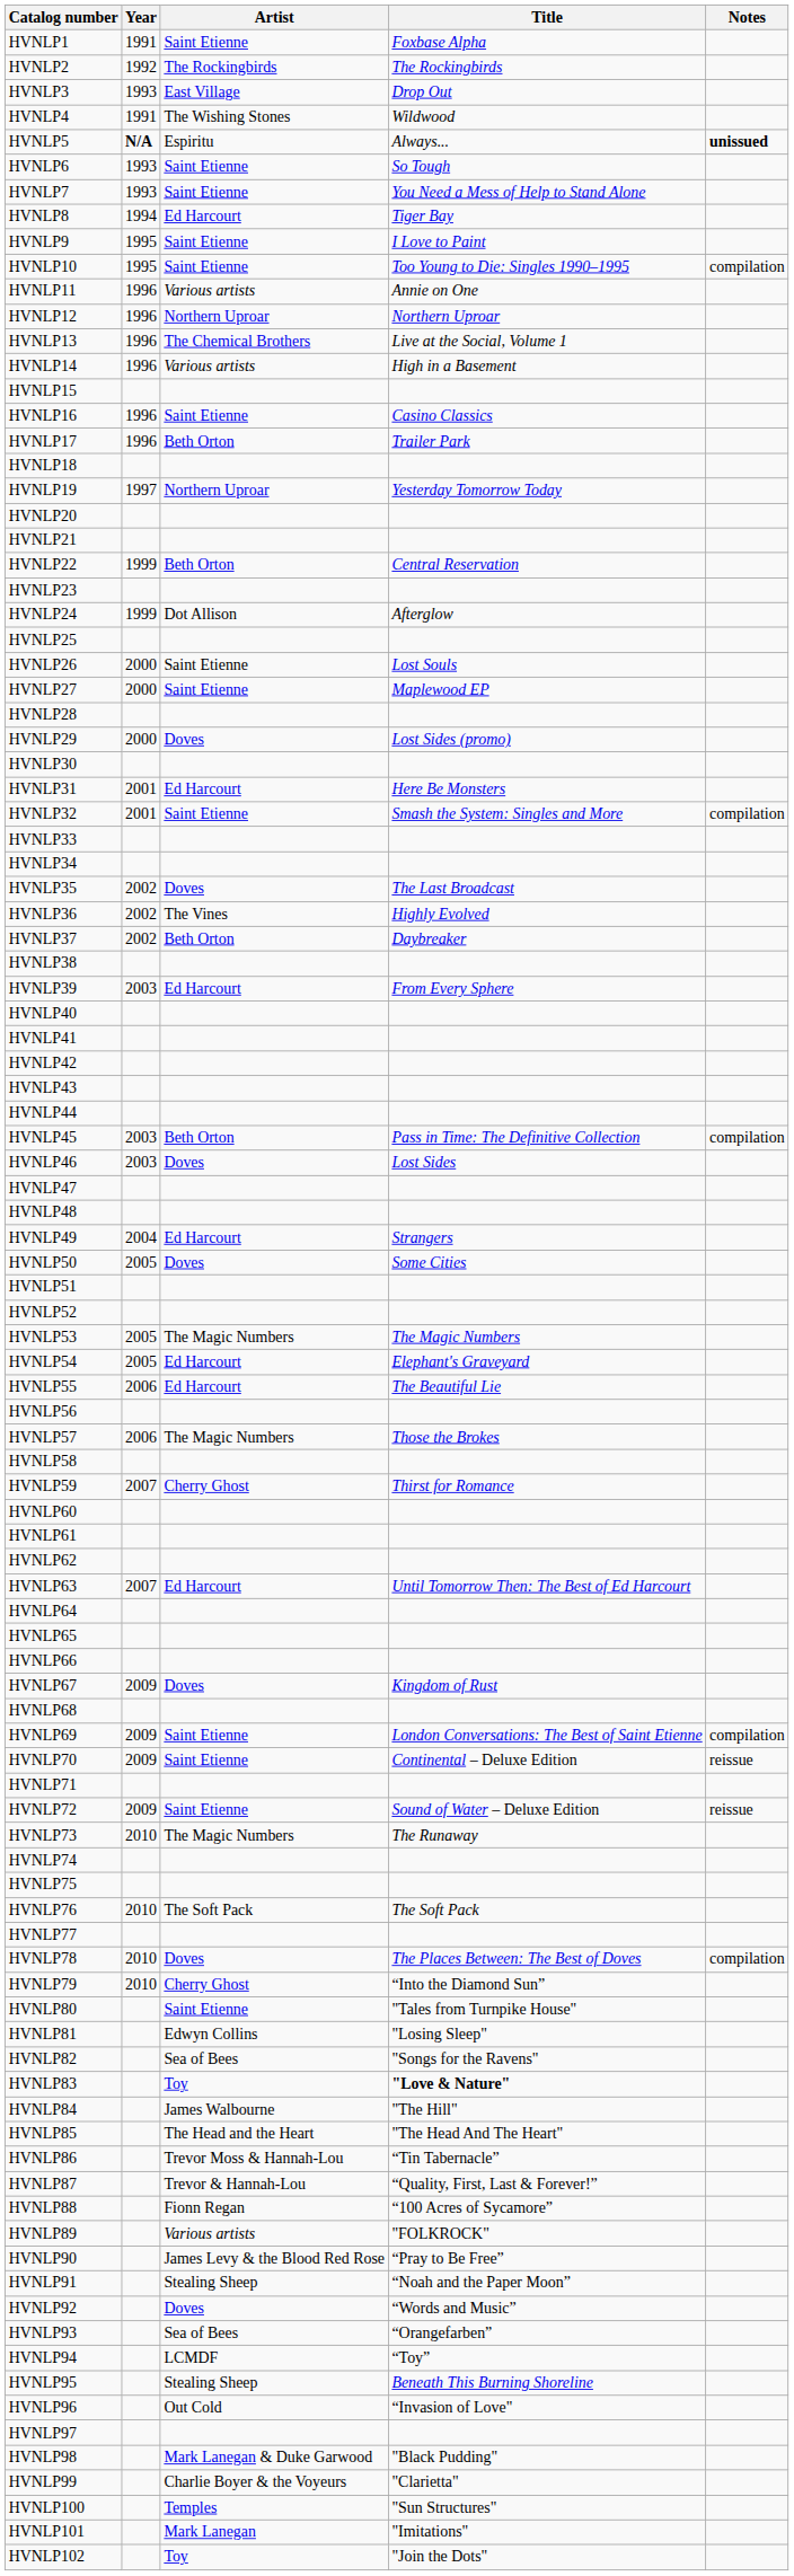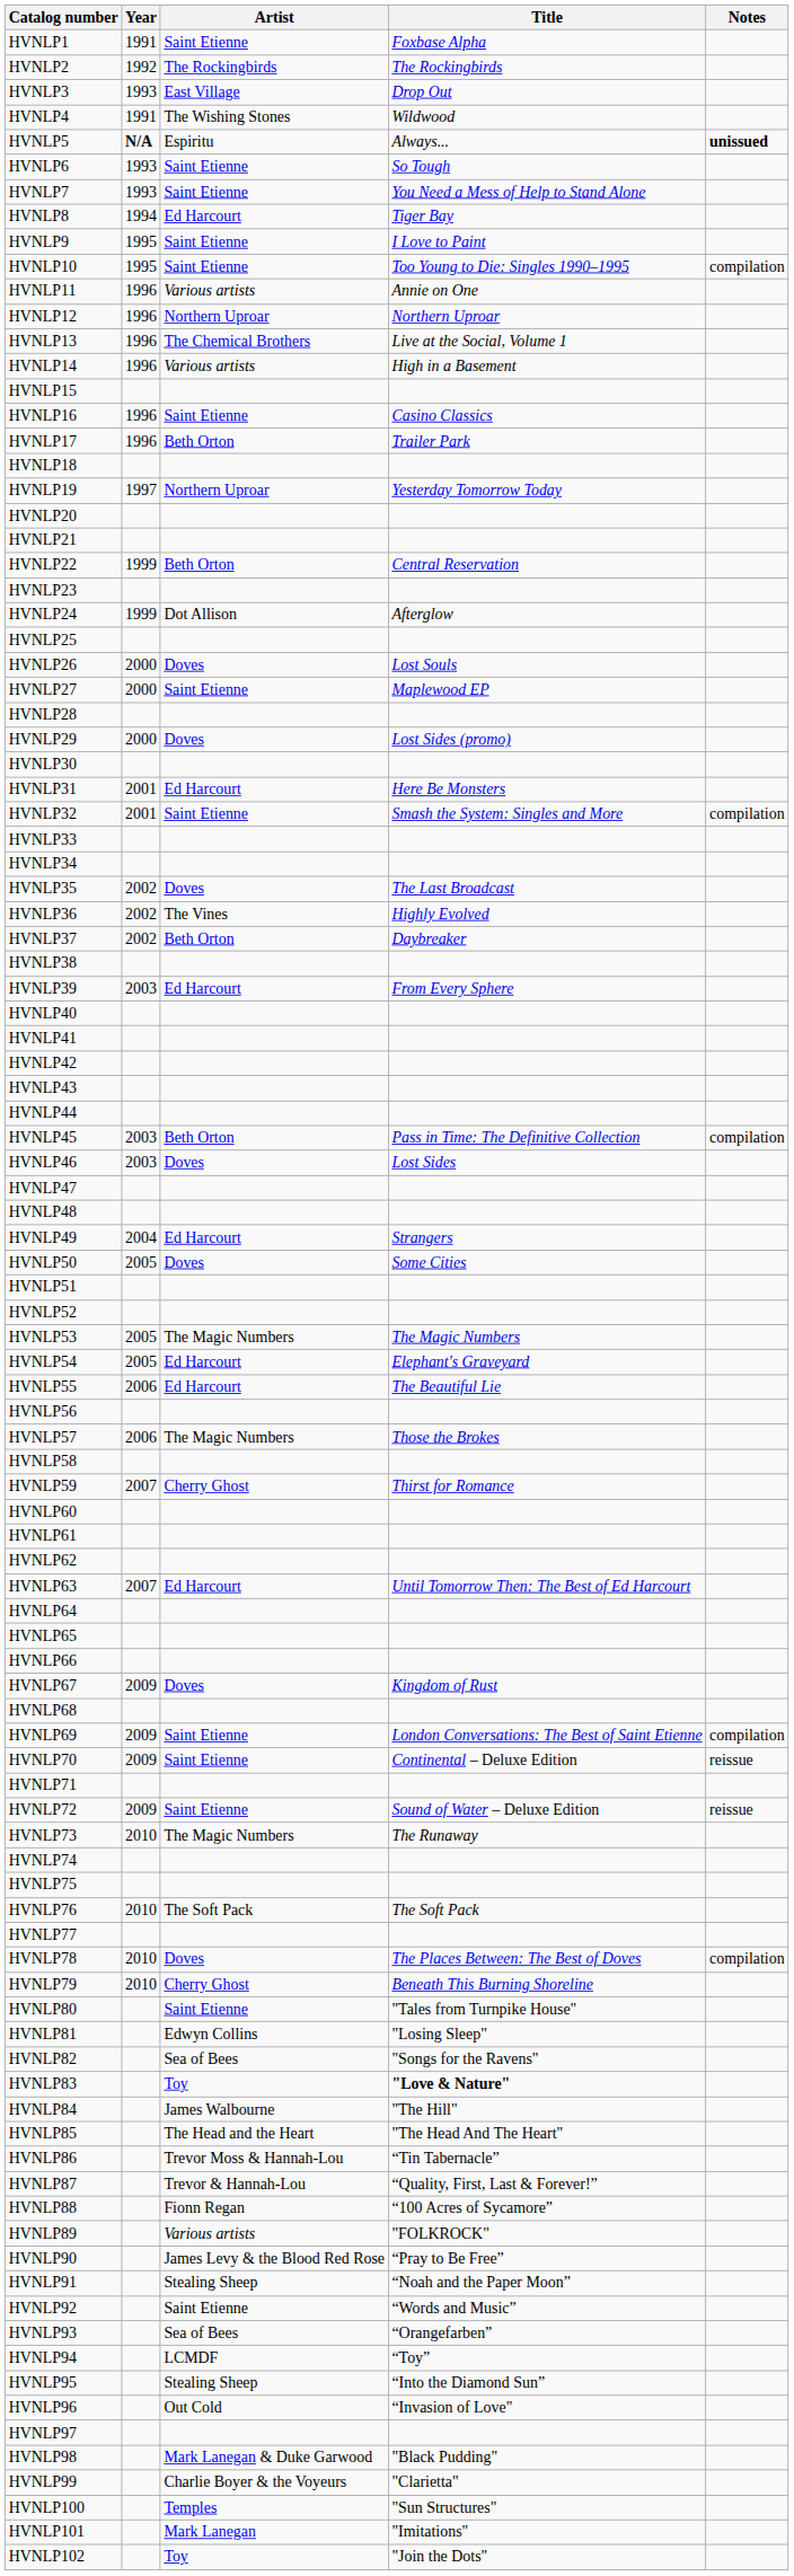HVNLP26 | Artist: Saint Etienne -> Doves
HVNLP79 | Title: “Into the Diamond Sun” -> Beneath This Burning Shoreline
HVNLP92 | Artist: Doves -> Saint Etienne
HVNLP95 | Title: Beneath This Burning Shoreline -> “Into the Diamond Sun”
